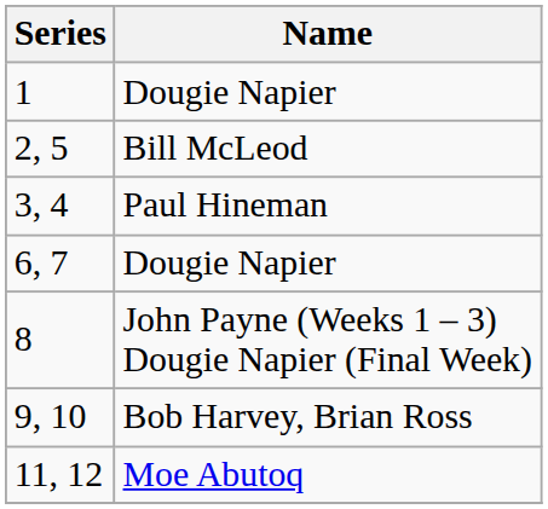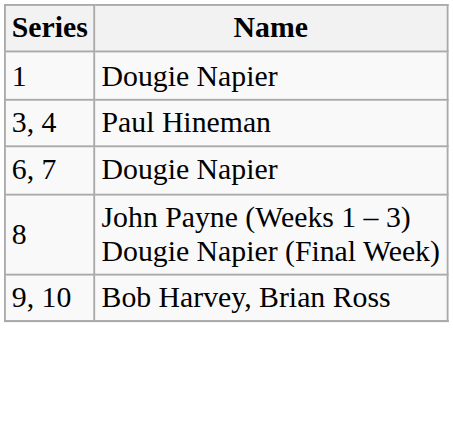- row: 2, 5 | Bill McLeod
- row: 11, 12 | Moe Abutoq
